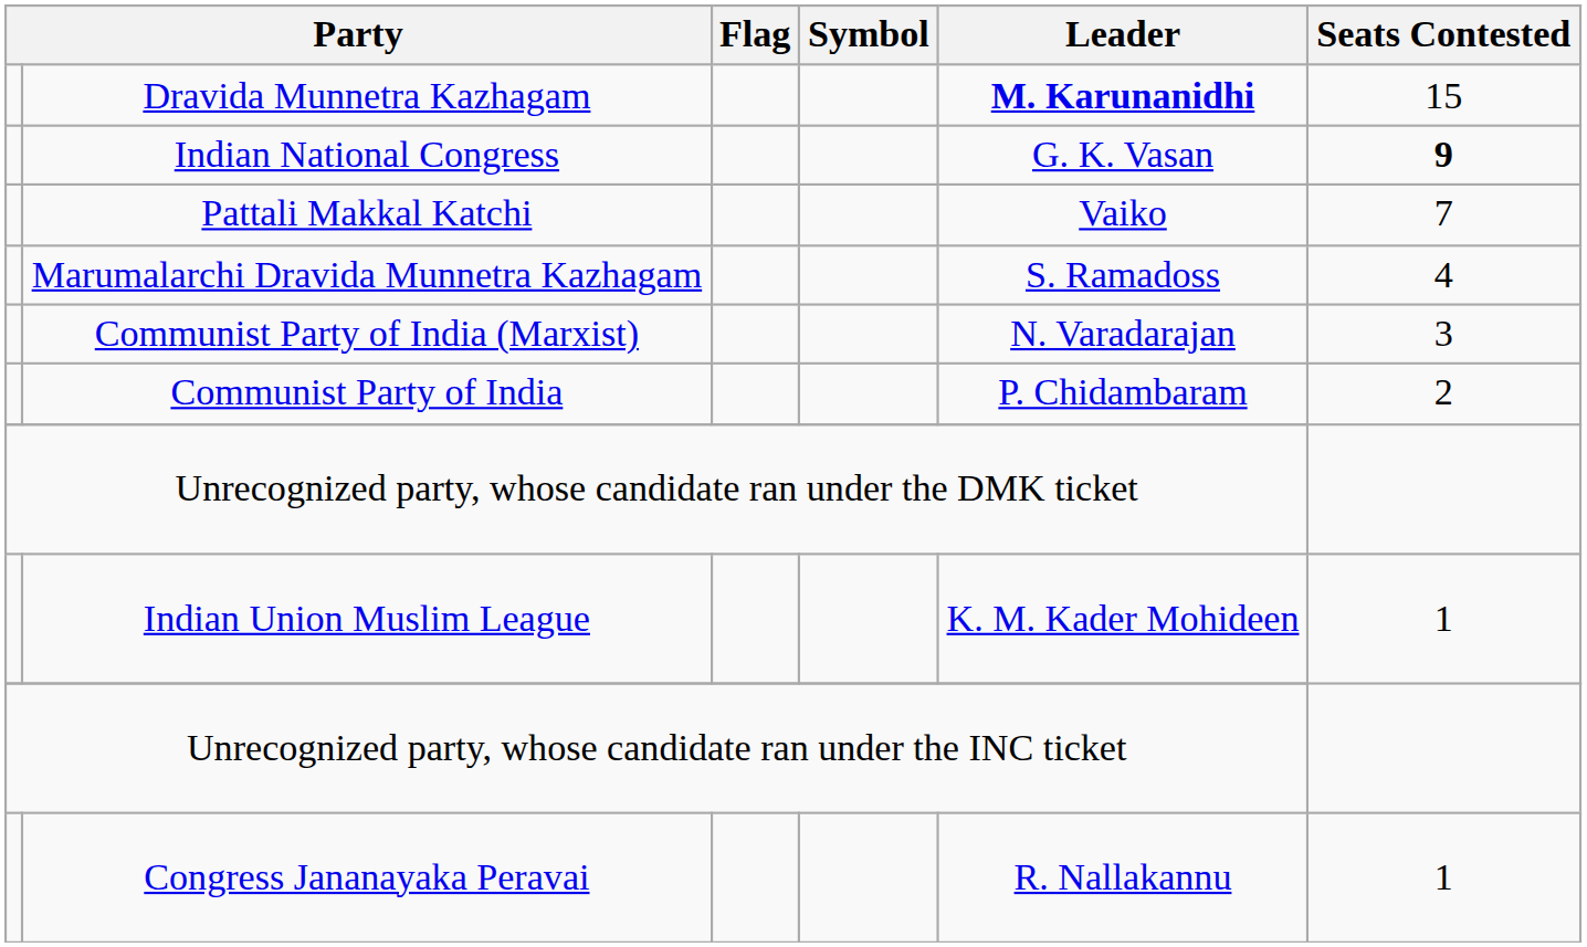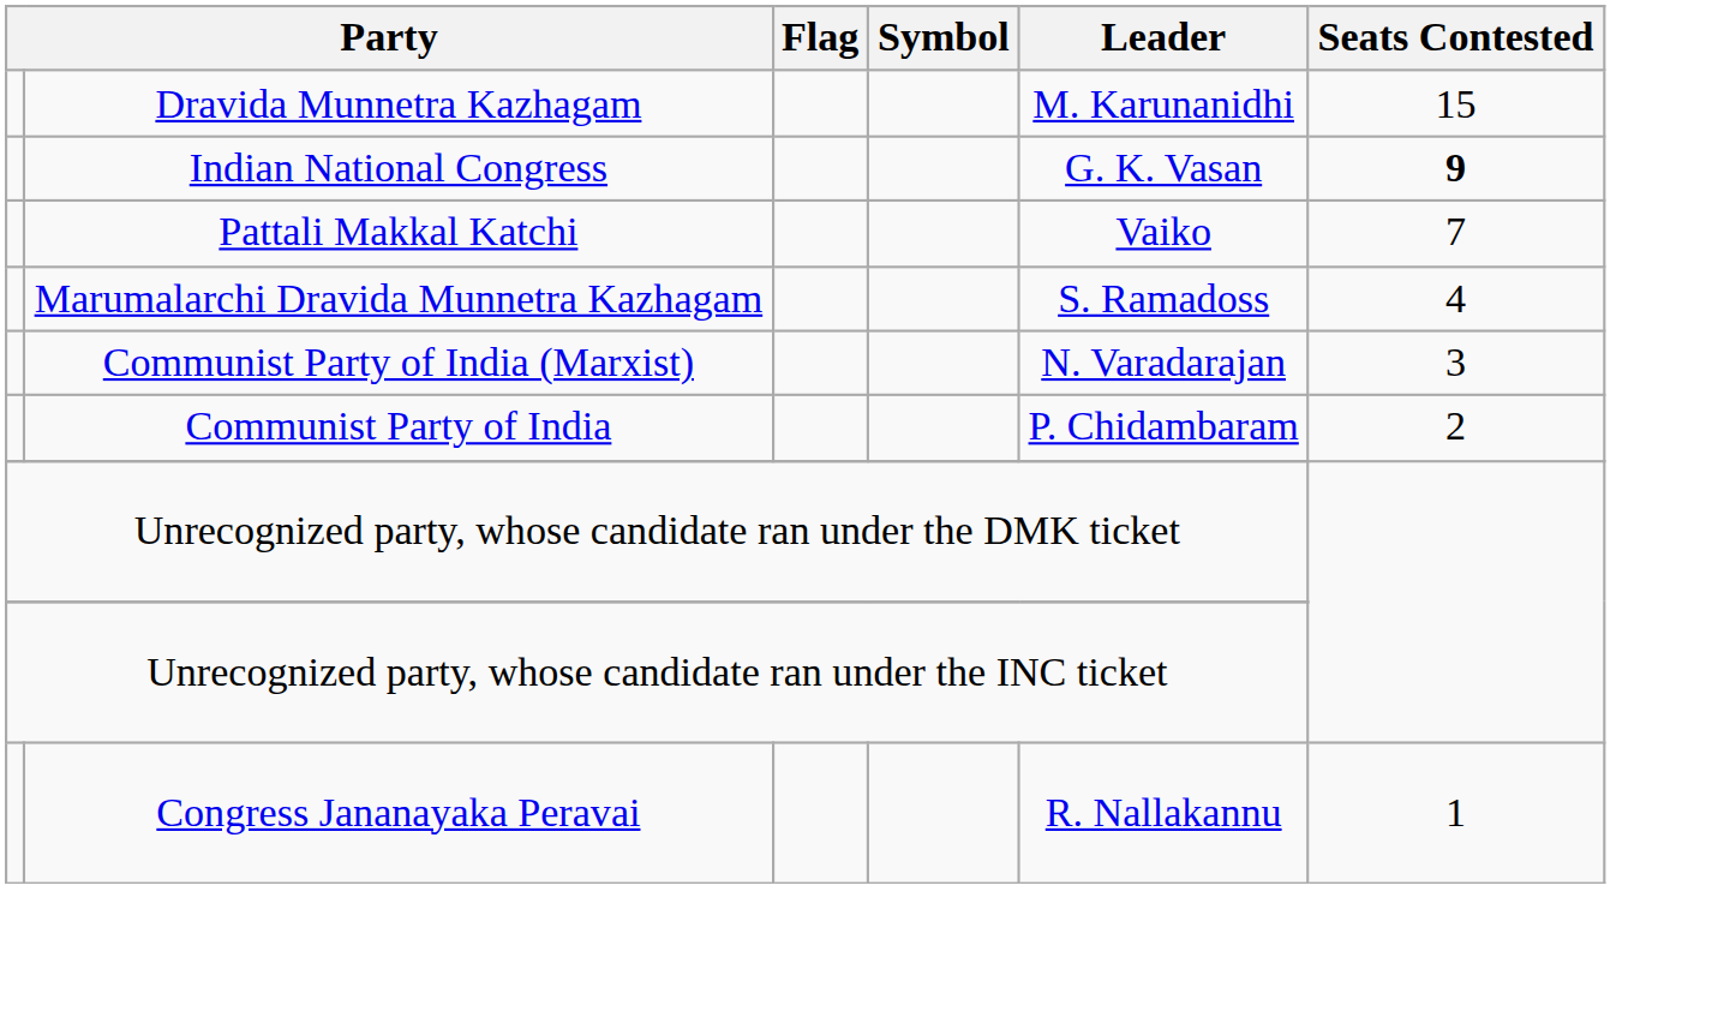Dravida Munnetra Kazhagam | Leader: bold -> normal
- row: Indian Union Muslim League | K. M. Kader Mohideen | 1
